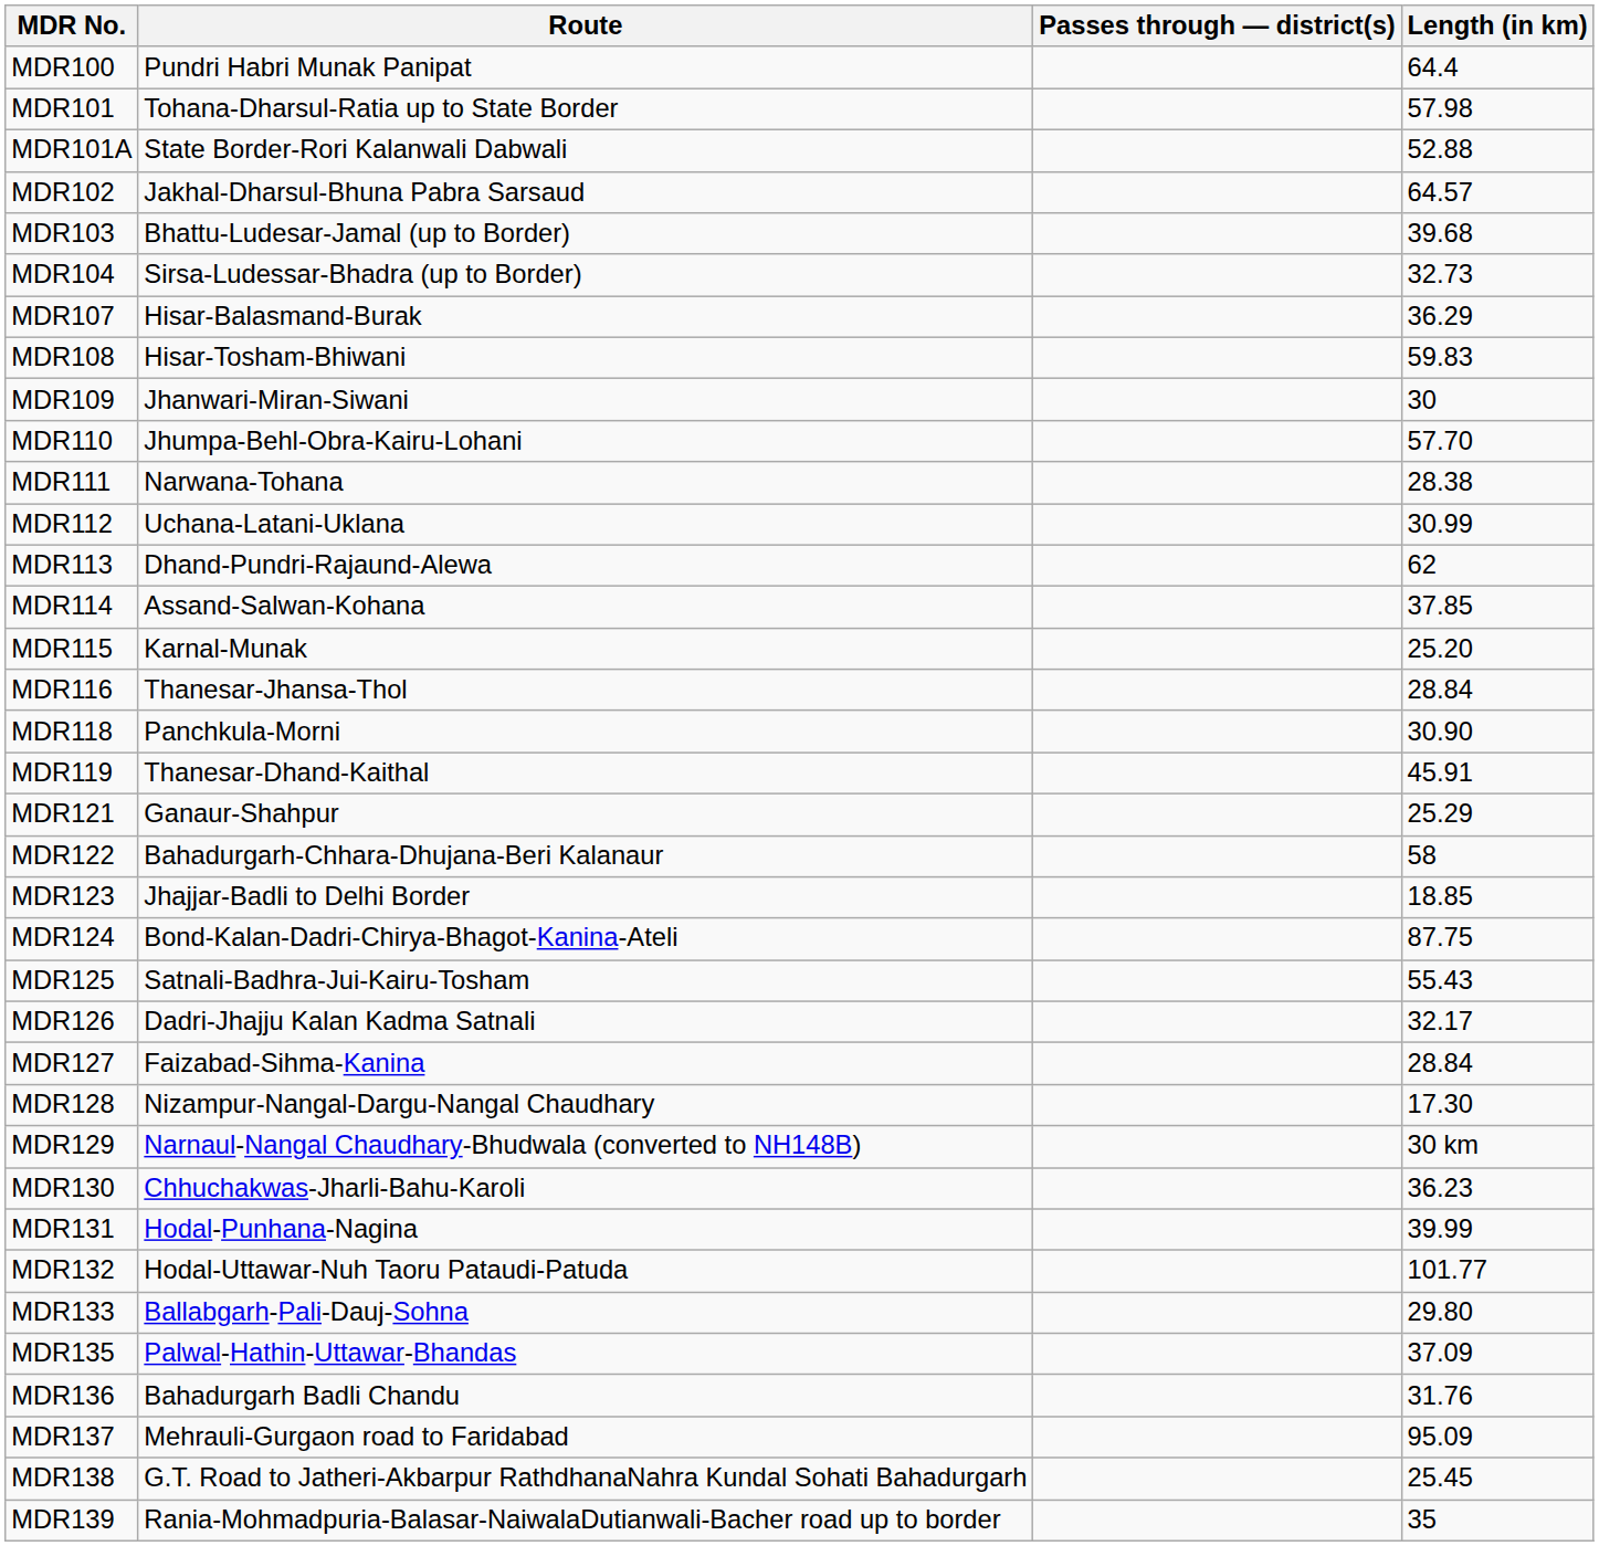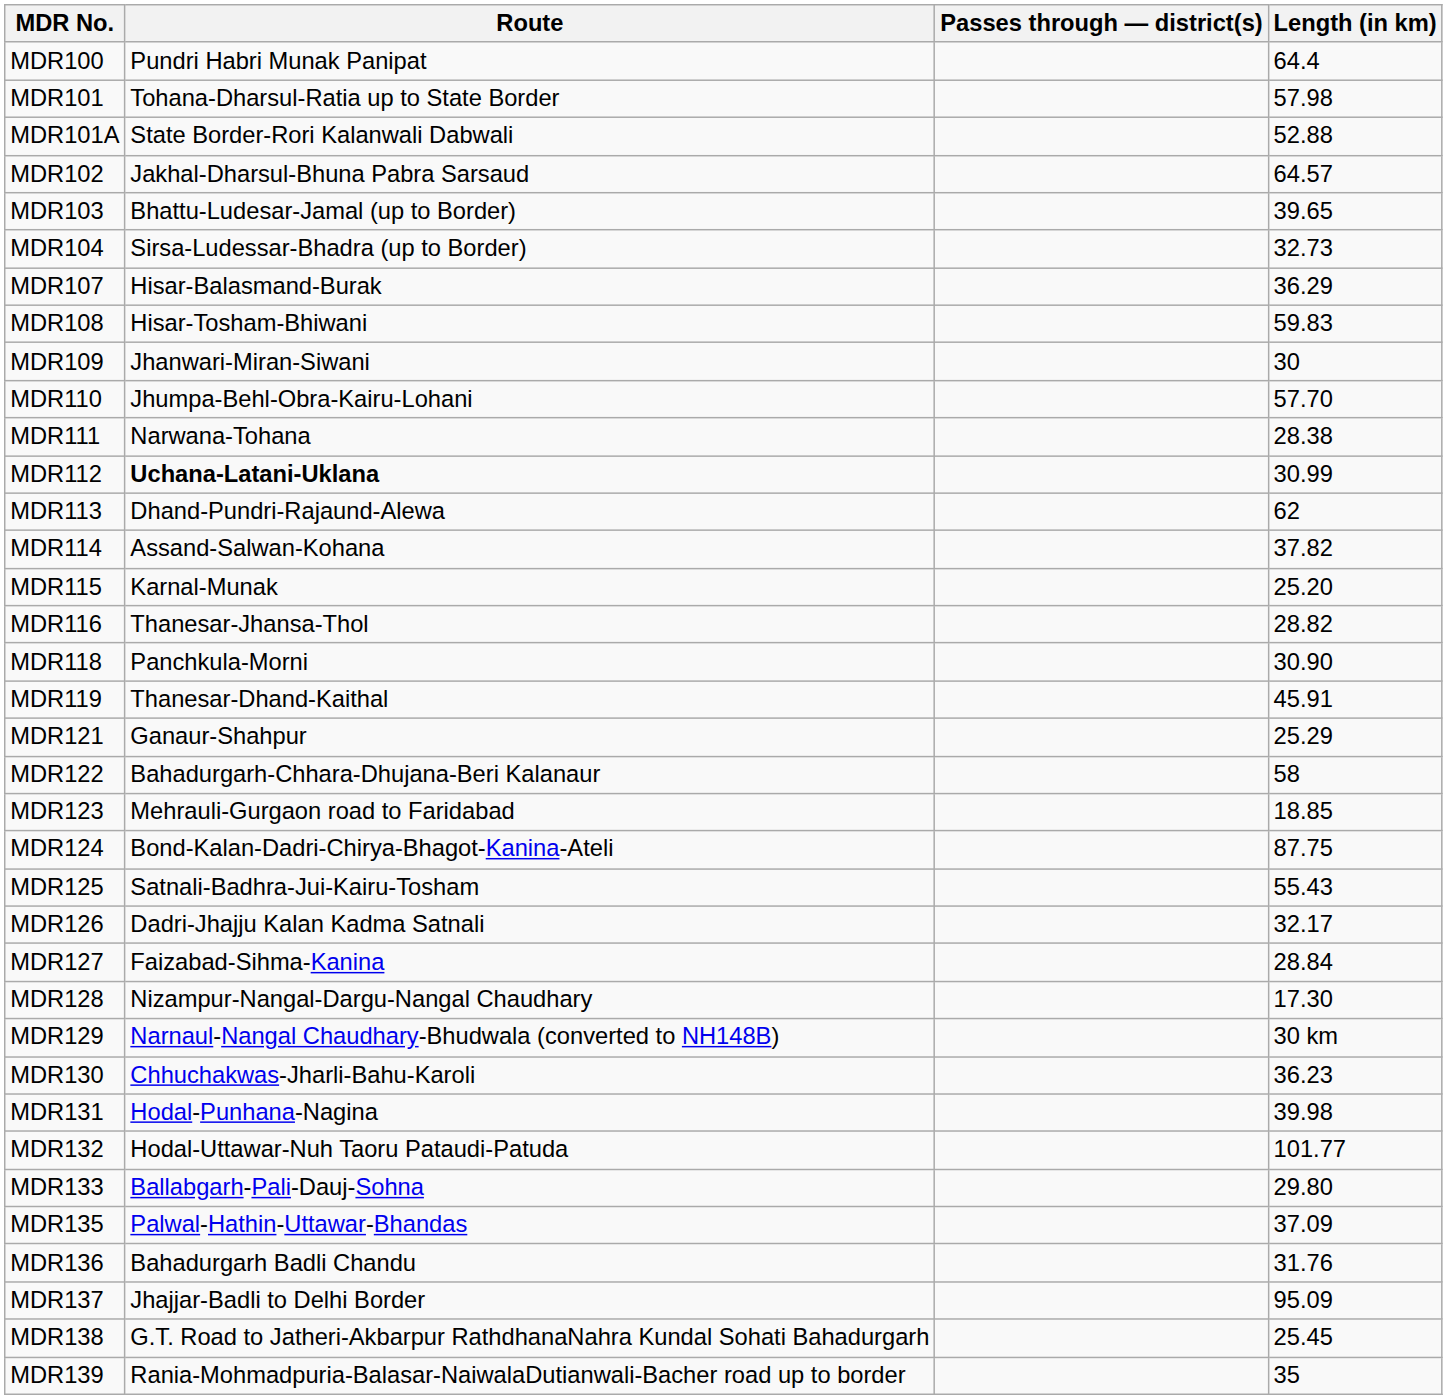MDR103 | Length (in km): 39.68 -> 39.65
MDR112 | Route: normal -> bold
MDR114 | Length (in km): 37.85 -> 37.82
MDR116 | Length (in km): 28.84 -> 28.82
MDR123 | Route: Jhajjar-Badli to Delhi Border -> Mehrauli-Gurgaon road to Faridabad
MDR131 | Length (in km): 39.99 -> 39.98
MDR137 | Route: Mehrauli-Gurgaon road to Faridabad -> Jhajjar-Badli to Delhi Border
